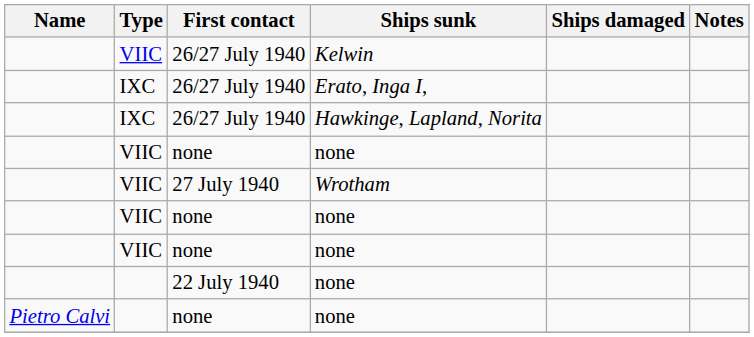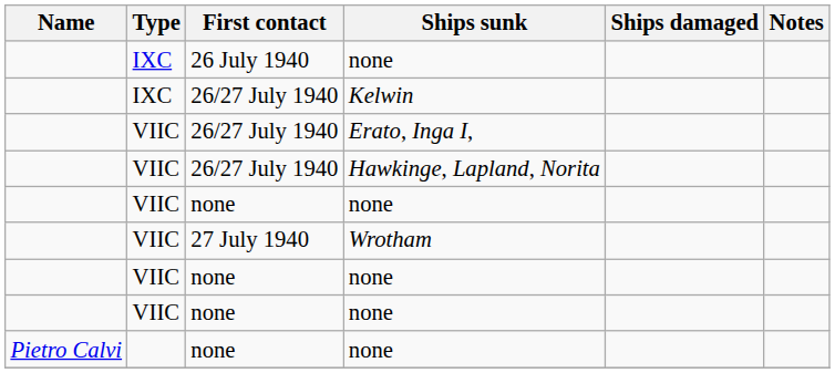+ row: IXC | 26 July 1940 | none
26/27 July 1940 / Kelwin | Type: VIIC -> IXC
26/27 July 1940 / Erato, Inga I, | Type: IXC -> VIIC
26/27 July 1940 / Hawkinge, Lapland, Norita | Type: IXC -> VIIC
- row: 22 July 1940 | none
